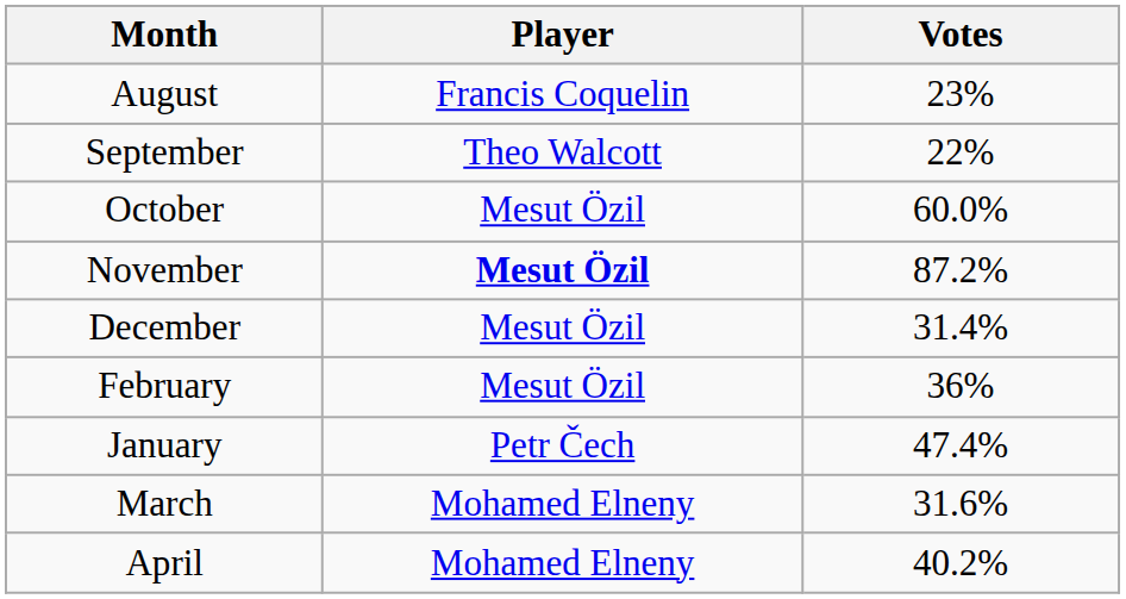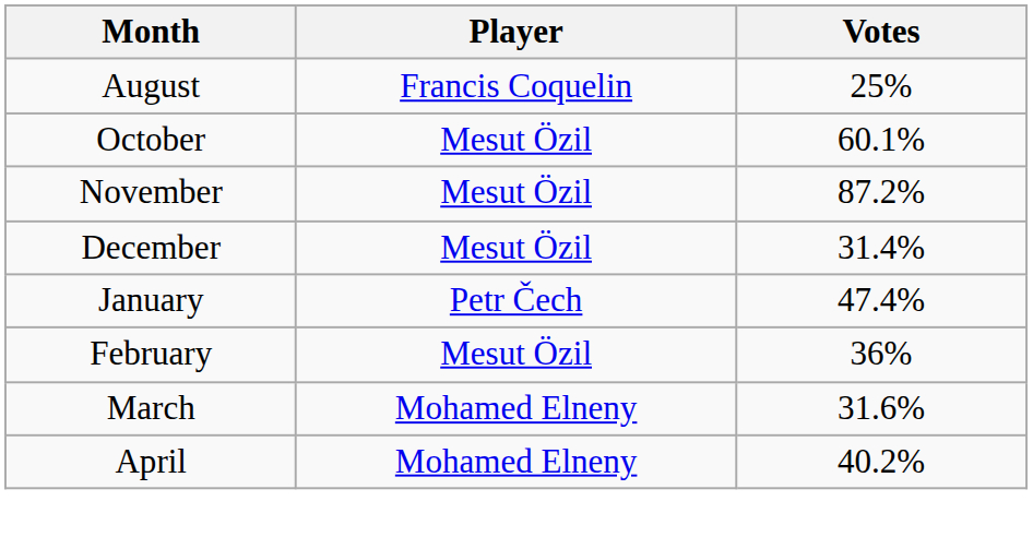August | Votes: 23% -> 25%
- row: September | Theo Walcott | 22%
October | Votes: 60.0% -> 60.1%
November | Player: bold -> normal
rows swapped: January <-> February
